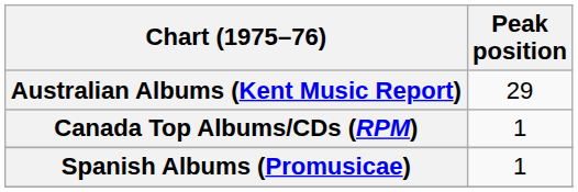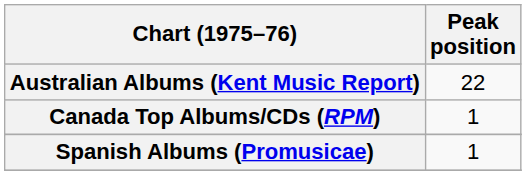Australian Albums (Kent Music Report) | Peak position: 29 -> 22
